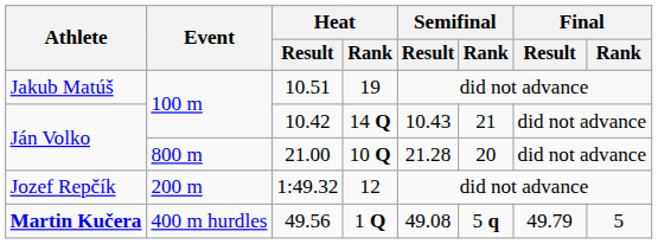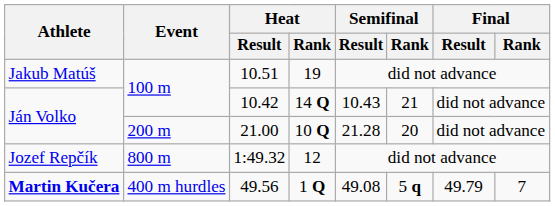21.00 | Event: 800 m -> 200 m
1:49.32 | Event: 200 m -> 800 m
49.56 | Final / Rank: 5 -> 7
